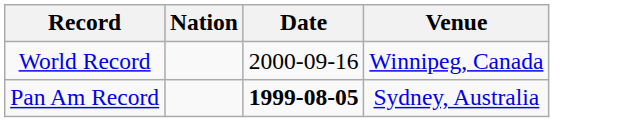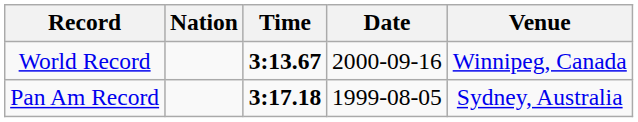+ column: Time | 3:13.67 | 3:17.18
Pan Am Record | Date: bold -> normal
